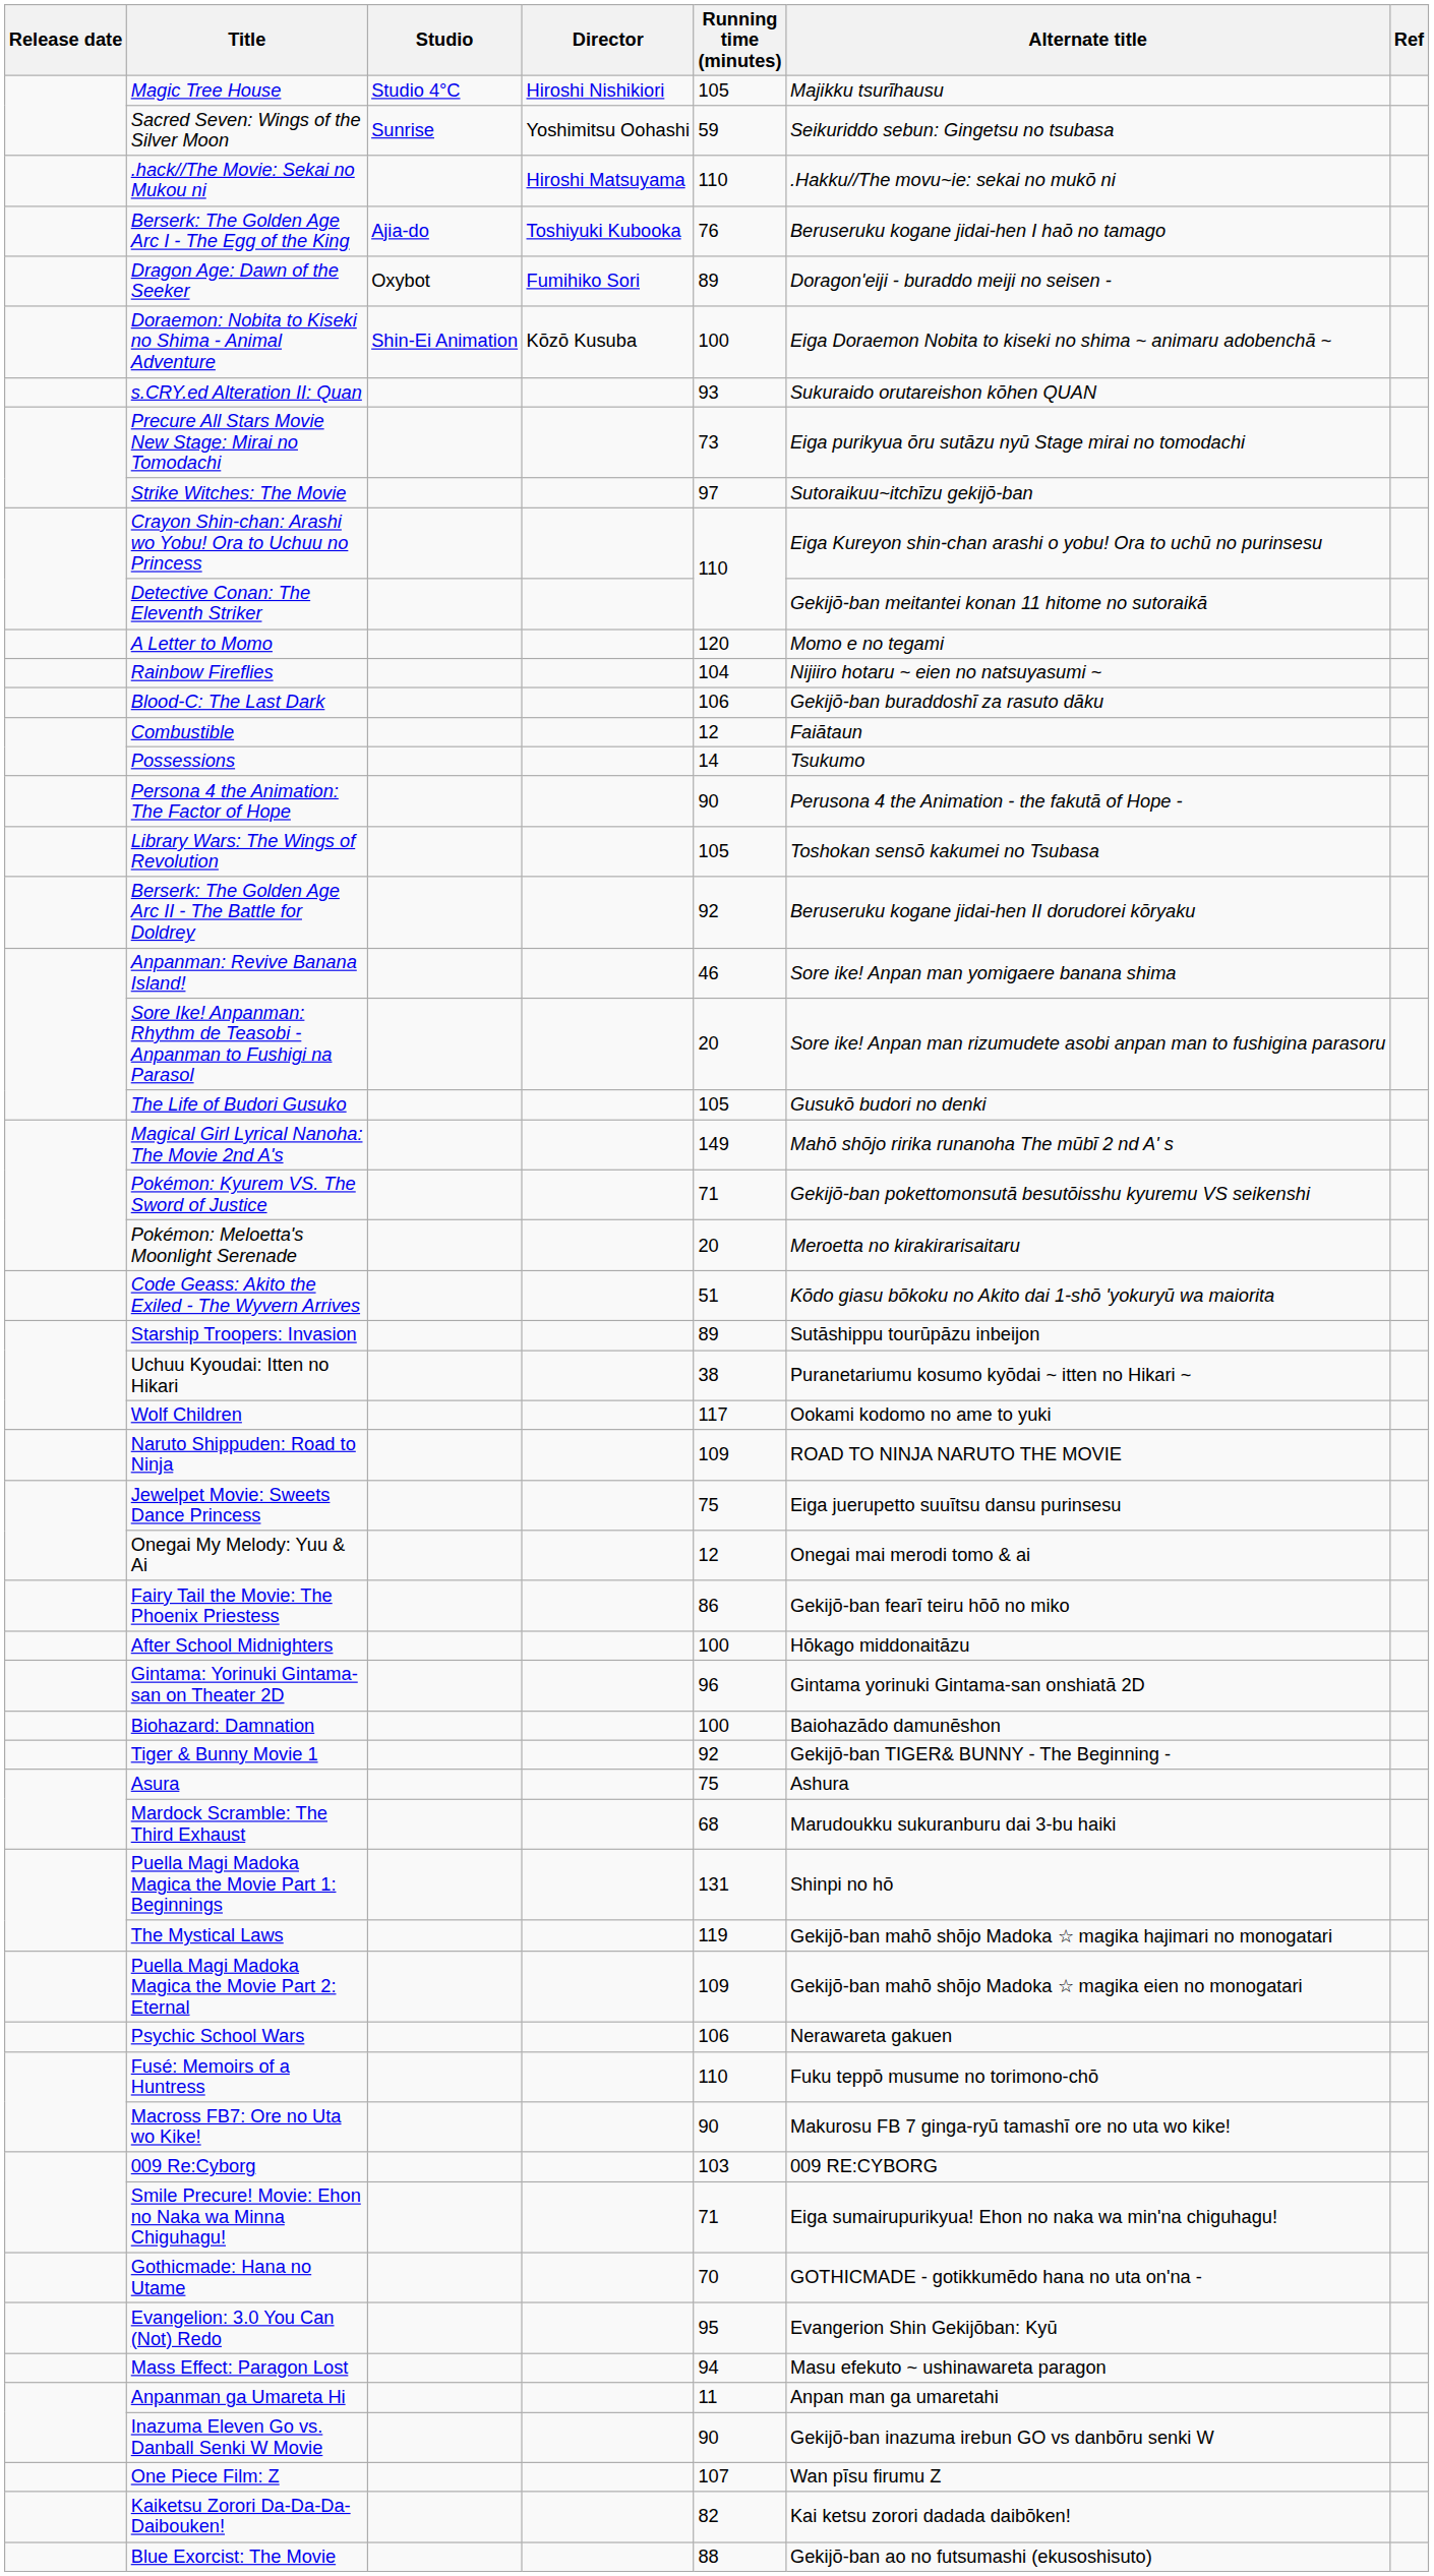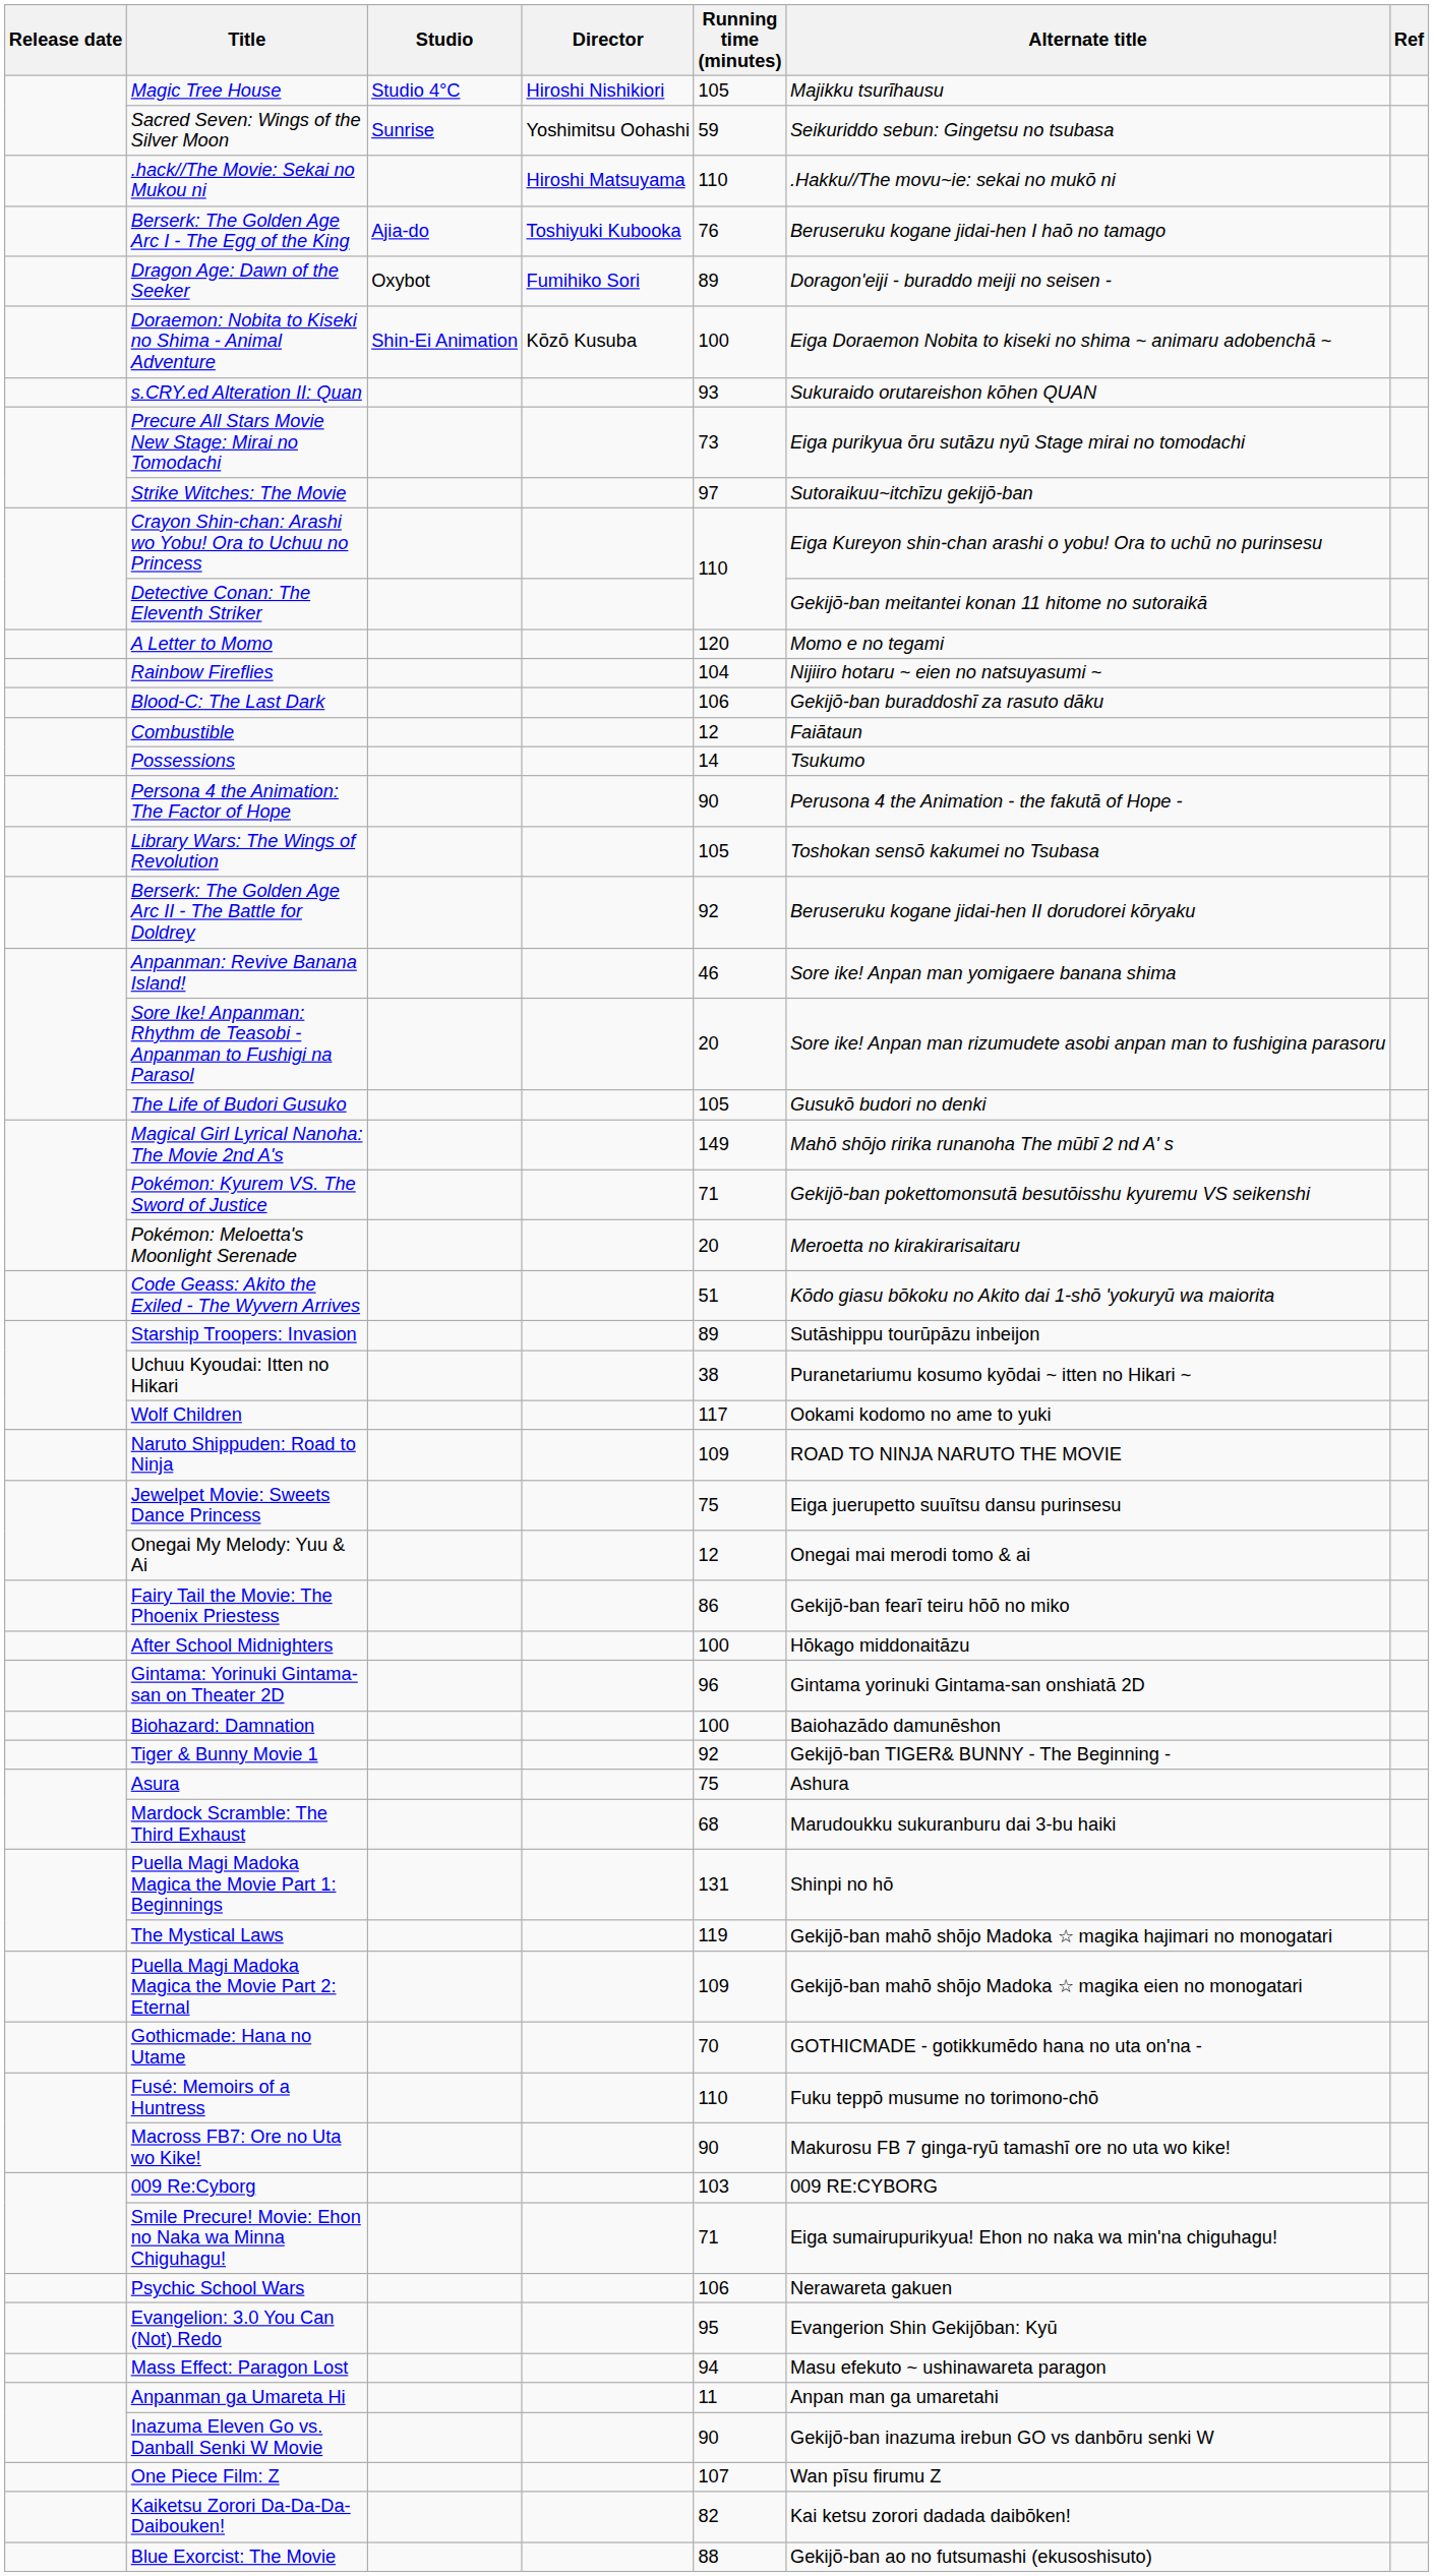rows swapped: Psychic School Wars <-> Gothicmade: Hana no Utame
